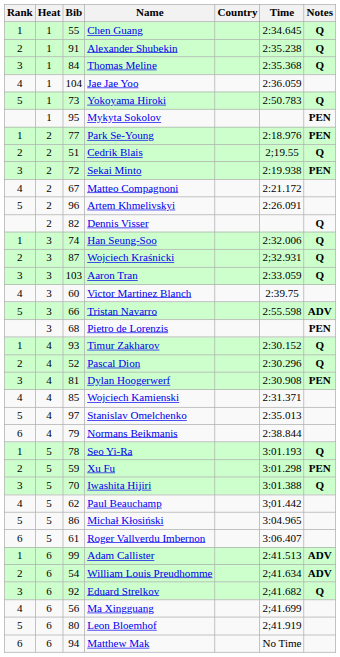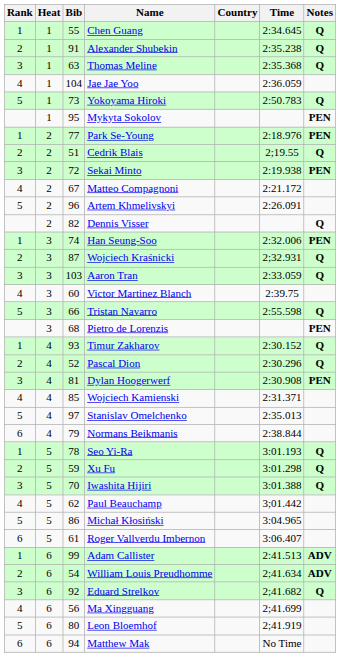Thomas Meline | Bib: 84 -> 63
Han Seung-Soo | Notes: Q -> PEN
Tristan Navarro | Notes: ADV -> Q
Xu Fu | Notes: PEN -> Q
